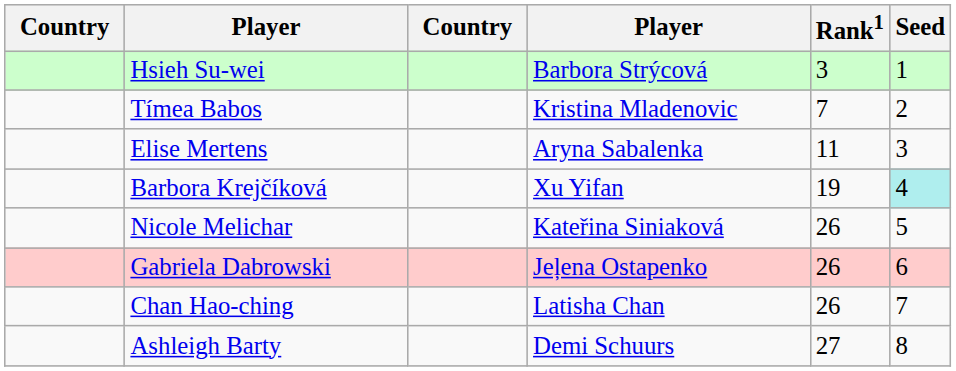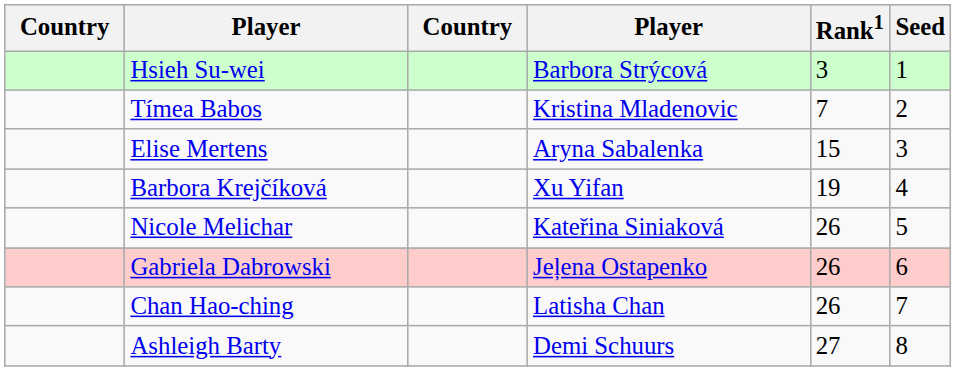Elise Mertens | Rank1: 11 -> 15
Barbora Krejčíková | Seed: paleturquoise background -> no background
